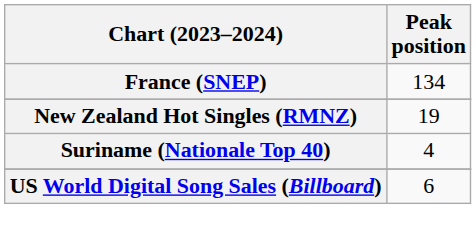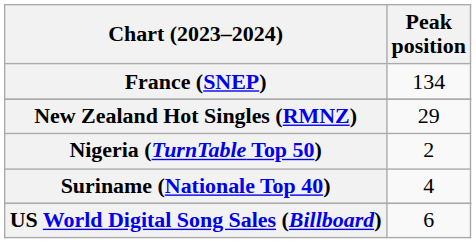New Zealand Hot Singles (RMNZ) | Peak position: 19 -> 29
+ row: Nigeria (TurnTable Top 50) | 2
